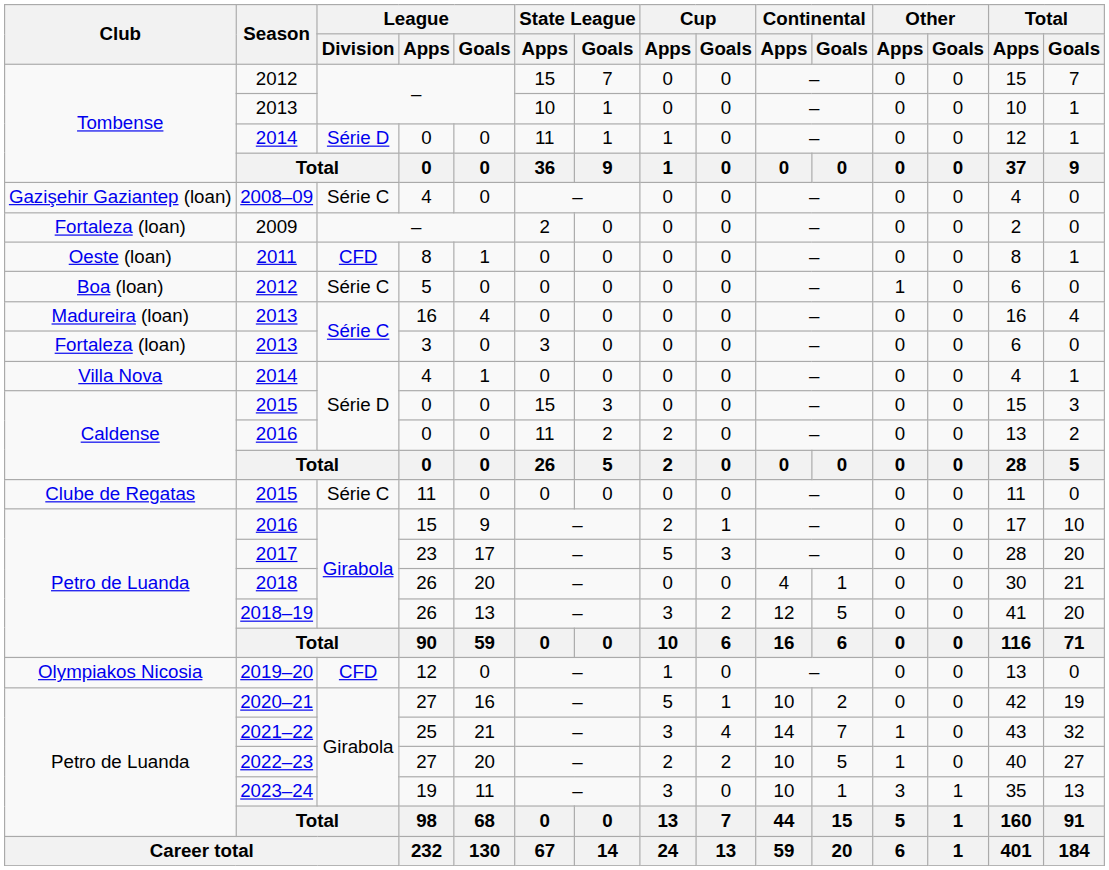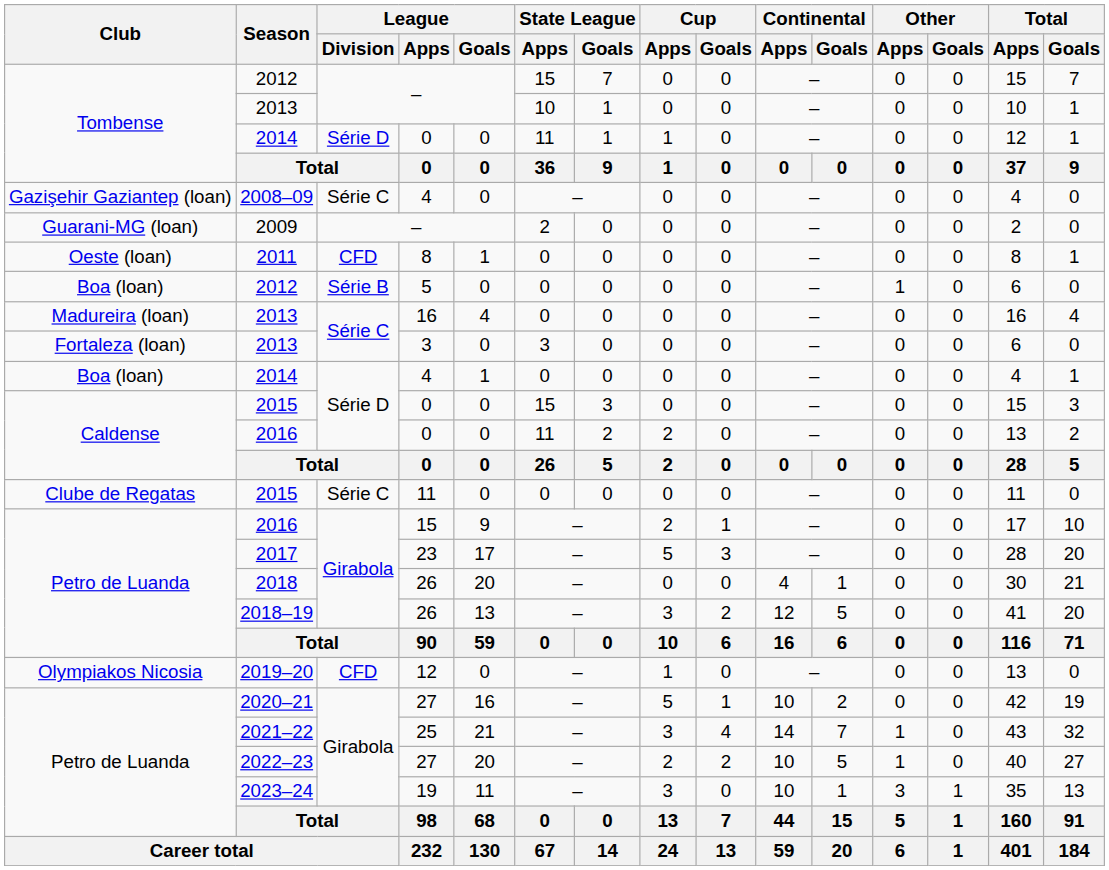2009 | Club: Fortaleza (loan) -> Guarani-MG (loan)
2012 / 5 | League / Division: Série C -> Série B
2014 / 4 | Club: Villa Nova -> Boa (loan)
